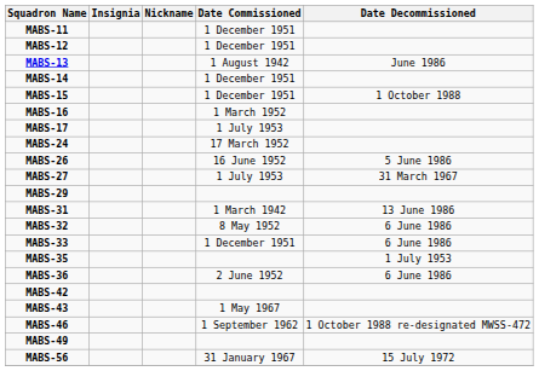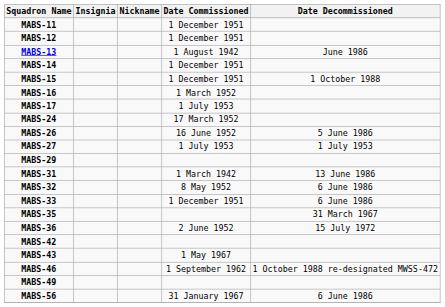MABS-27 | Date Decommissioned: 31 March 1967 -> 1 July 1953
MABS-35 | Date Decommissioned: 1 July 1953 -> 31 March 1967
MABS-36 | Date Decommissioned: 6 June 1986 -> 15 July 1972
MABS-56 | Date Decommissioned: 15 July 1972 -> 6 June 1986
